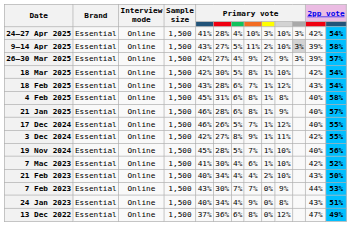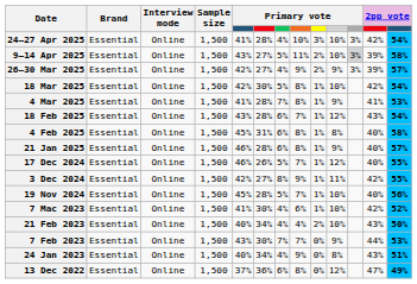+ row: 4 Mar 2025 | Essential | Online | 1,500 | 41% | 28% | 7% | 8% | 1% | 9% | 41% | 53%
